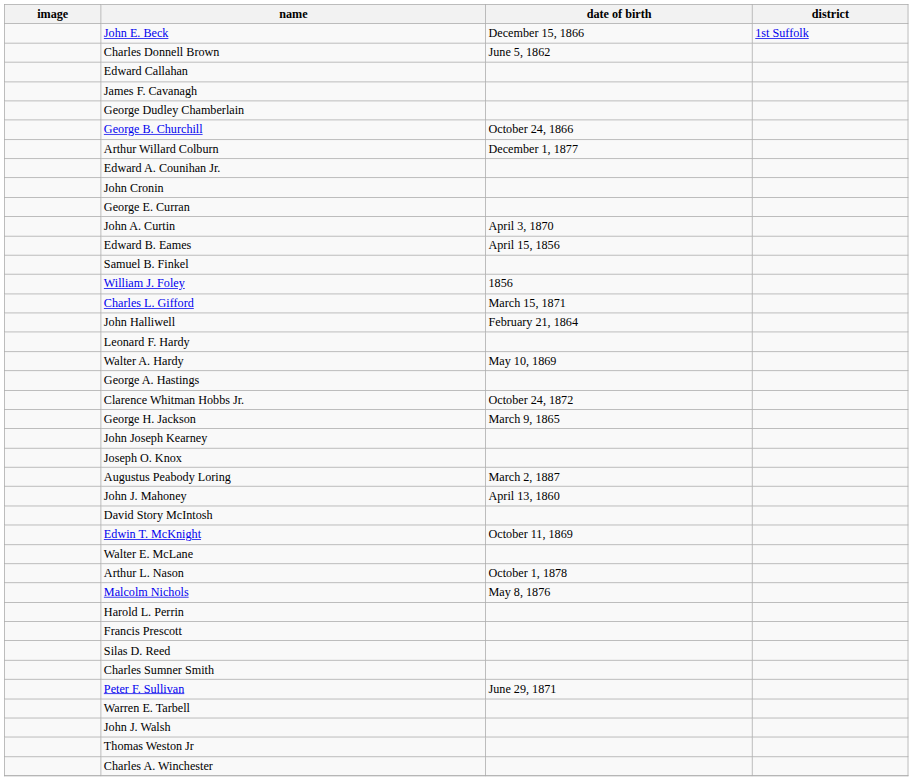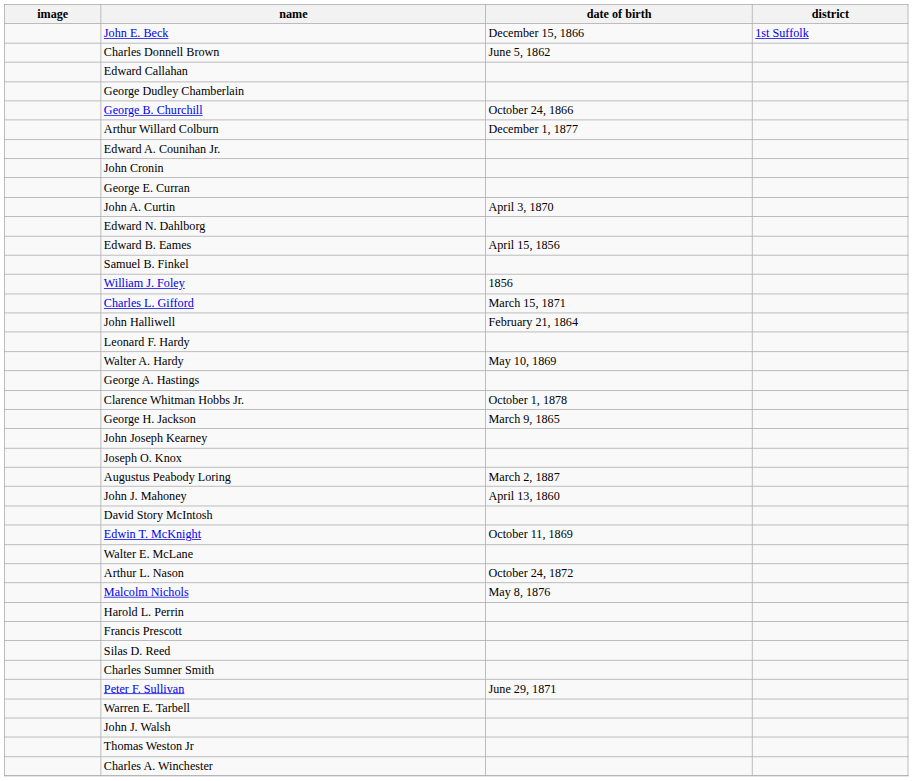- row: James F. Cavanagh
+ row: Edward N. Dahlborg
Clarence Whitman Hobbs Jr. | date of birth: October 24, 1872 -> October 1, 1878
Arthur L. Nason | date of birth: October 1, 1878 -> October 24, 1872
